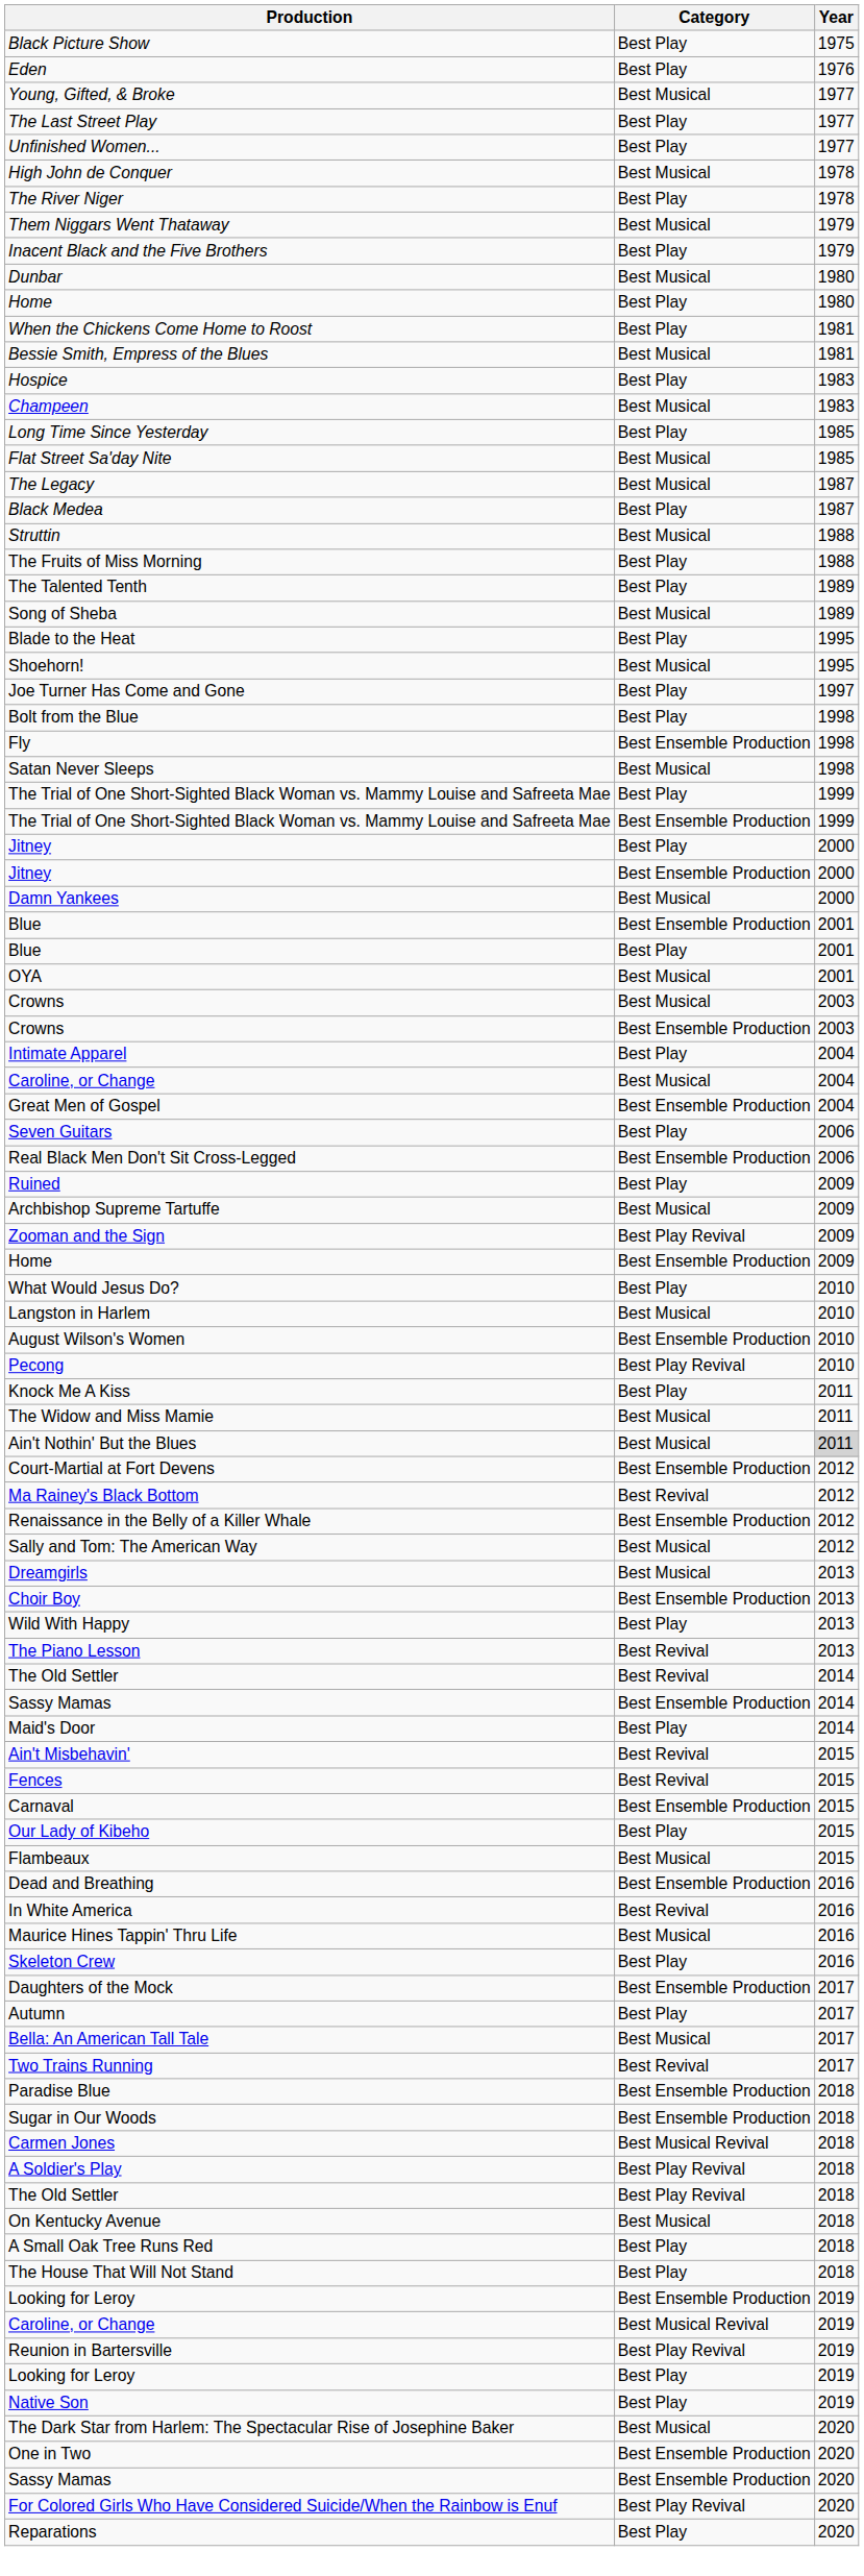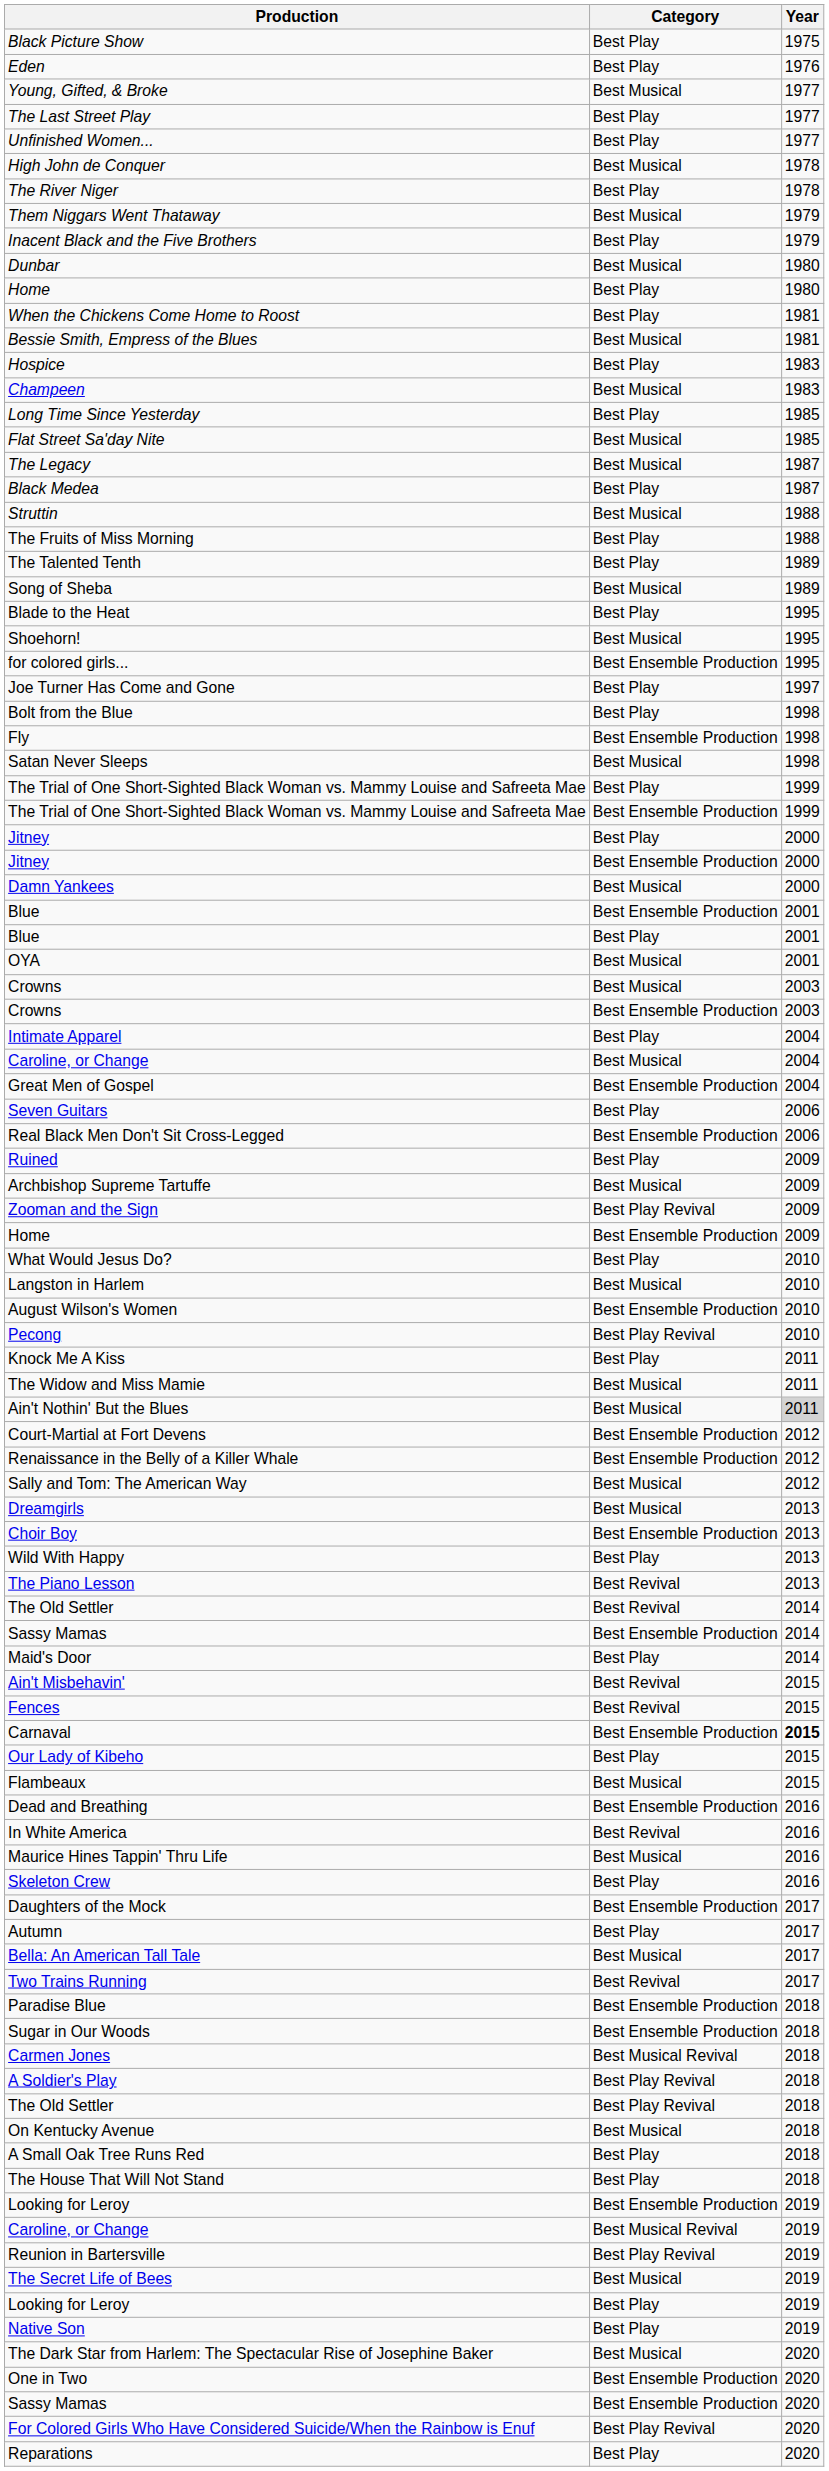+ row: for colored girls... | Best Ensemble Production | 1995
- row: Ma Rainey's Black Bottom | Best Revival | 2012
Carnaval | Year: normal -> bold
+ row: The Secret Life of Bees | Best Musical | 2019
